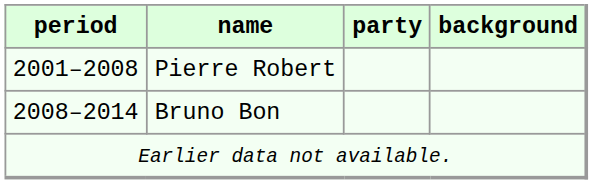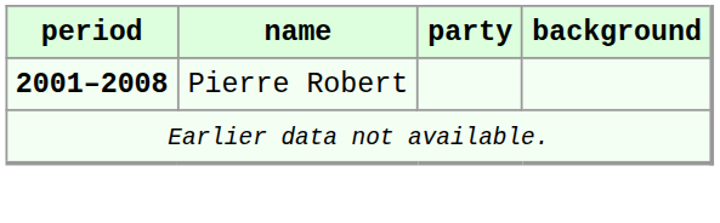Pierre Robert | period: normal -> bold
- row: 2008–2014 | Bruno Bon
